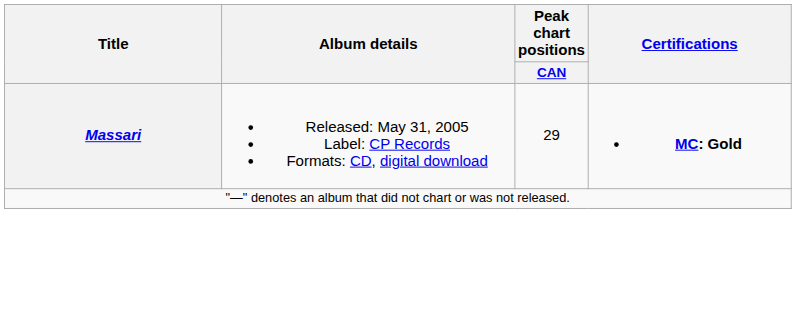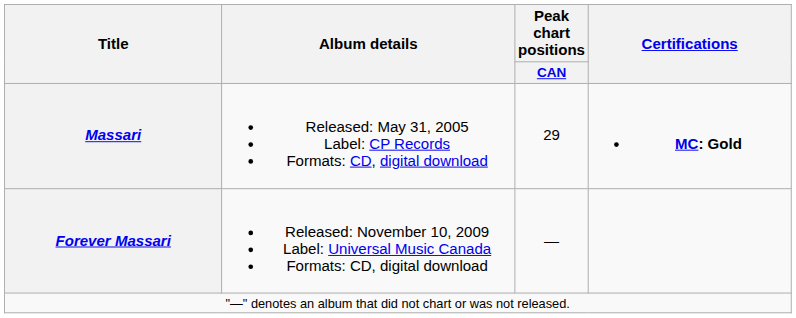+ row: Forever Massari | Released: November 10, 2009 Label: Universal Music Canada Formats: CD, digital download | —
